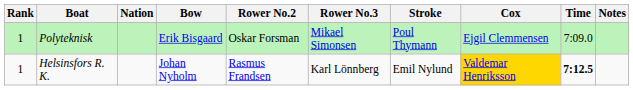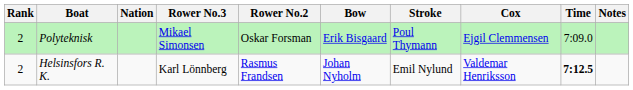columns swapped: Bow <-> Rower No.3
Polyteknisk | Rank: 1 -> 2
Helsinsfors R. K. | Rank: 1 -> 2
Helsinsfors R. K. | Cox: gold background -> no background
